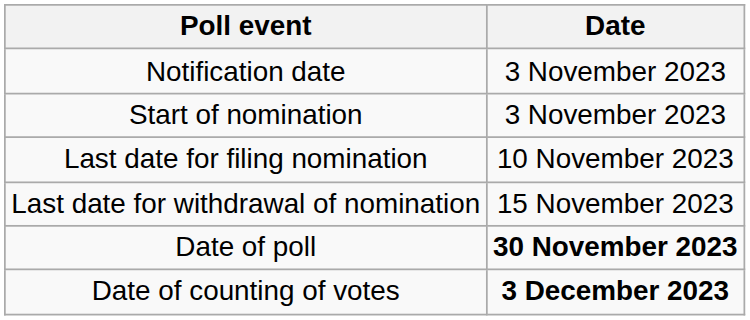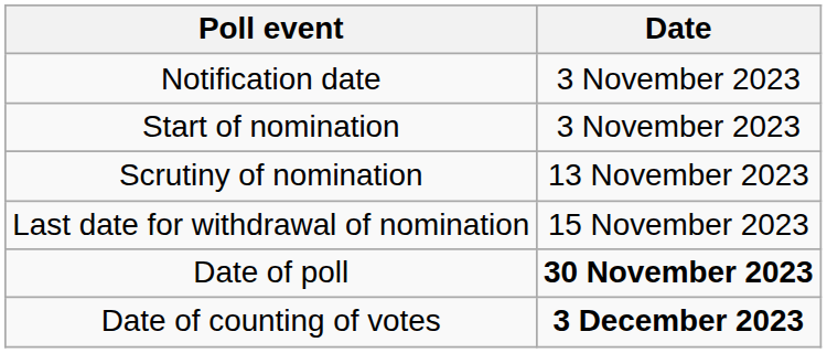- row: Last date for filing nomination | 10 November 2023
+ row: Scrutiny of nomination | 13 November 2023
